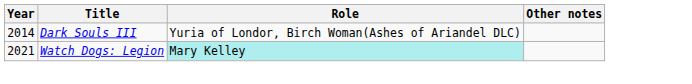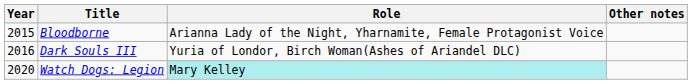+ row: 2015 | Bloodborne | Arianna Lady of the Night, Yharnamite, Female Protagonist Voice
Dark Souls III | Year: 2014 -> 2016
Watch Dogs: Legion | Year: 2021 -> 2020
